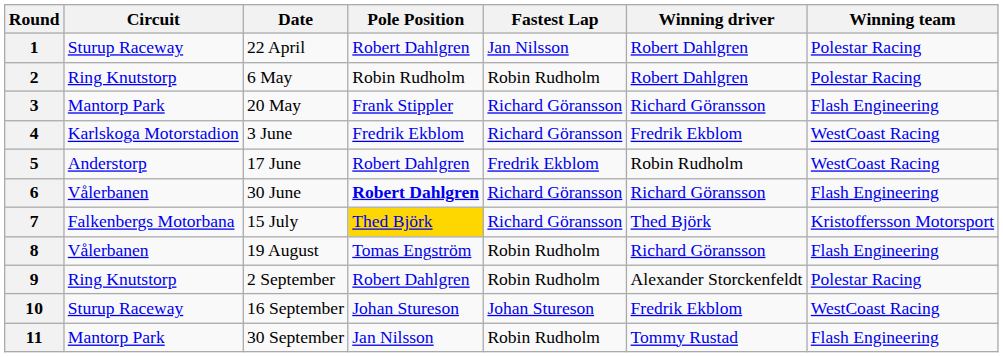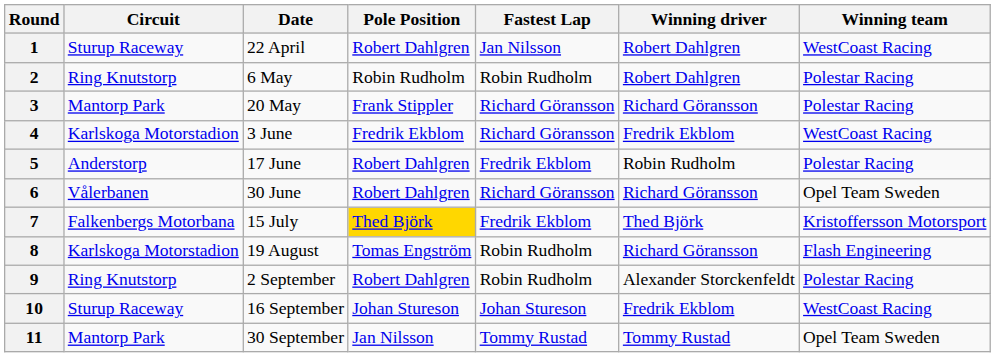1 | Winning team: Polestar Racing -> WestCoast Racing
3 | Winning team: Flash Engineering -> Polestar Racing
5 | Winning team: WestCoast Racing -> Polestar Racing
6 | Pole Position: bold -> normal
6 | Winning team: Flash Engineering -> Opel Team Sweden
7 | Fastest Lap: Richard Göransson -> Fredrik Ekblom
8 | Circuit: Vålerbanen -> Karlskoga Motorstadion
11 | Fastest Lap: Robin Rudholm -> Tommy Rustad
11 | Winning team: Flash Engineering -> Opel Team Sweden
